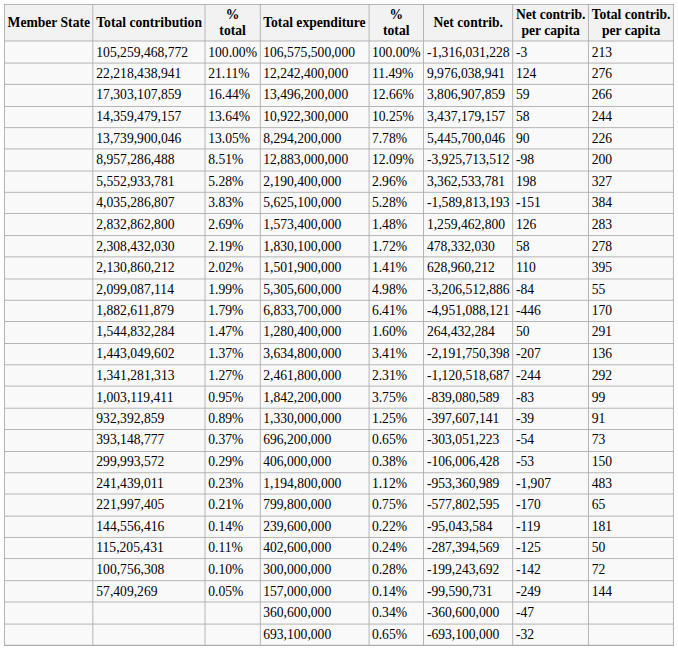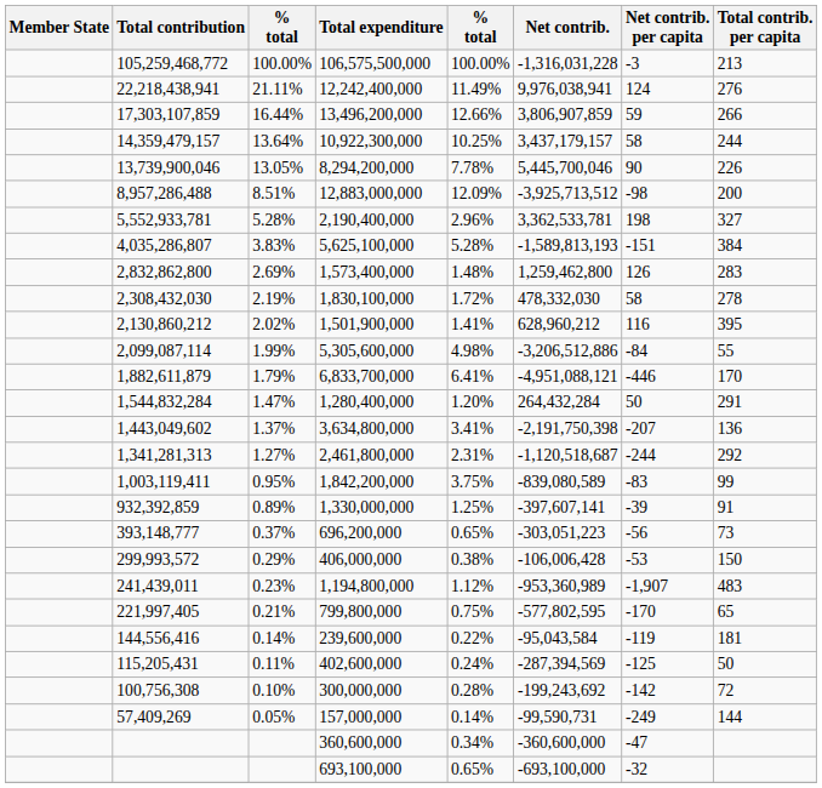1,501,900,000 | Net contrib. per capita: 110 -> 116
1,280,400,000 | column 5: 1.60% -> 1.20%
696,200,000 | Net contrib. per capita: -54 -> -56
